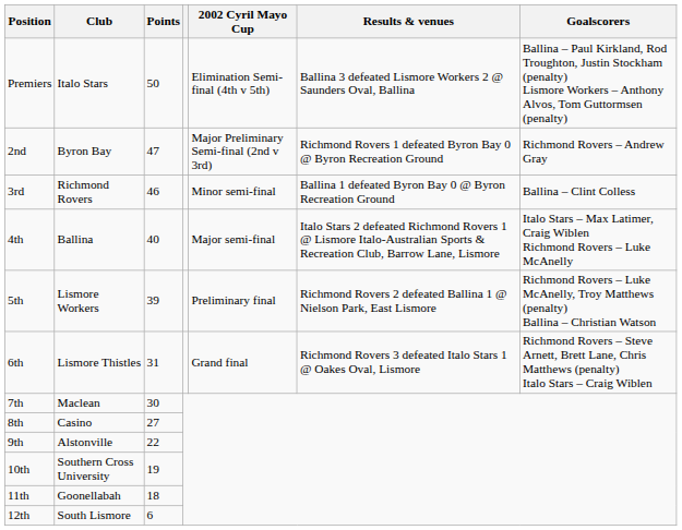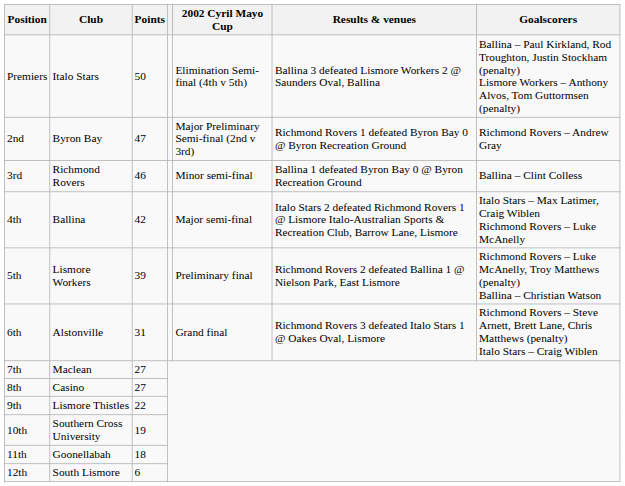4th | Points: 40 -> 42
6th | Club: Lismore Thistles -> Alstonville
7th | Points: 30 -> 27
9th | Club: Alstonville -> Lismore Thistles
